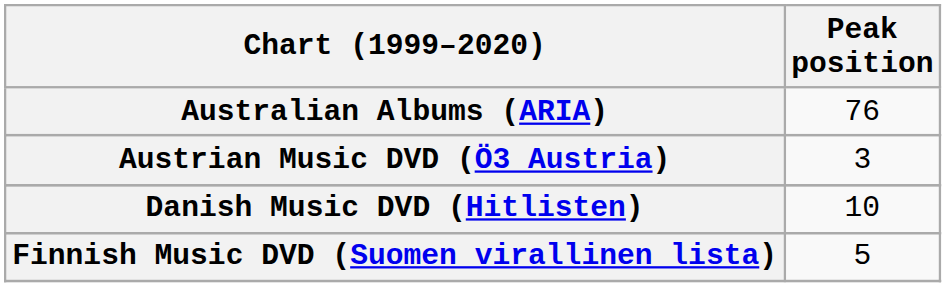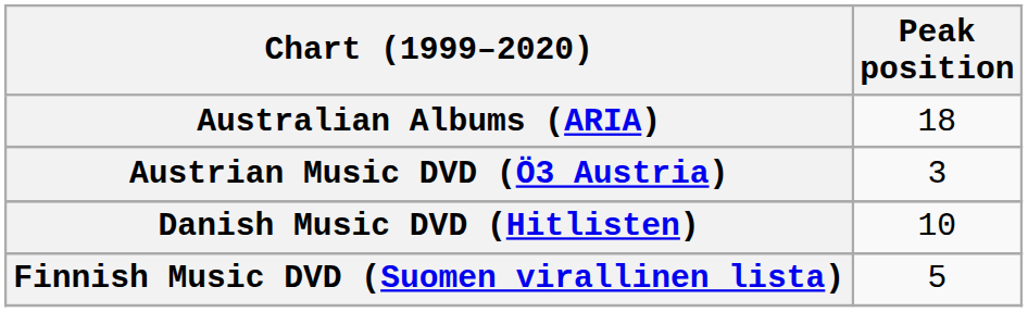Australian Albums (ARIA) | Peak position: 76 -> 18
